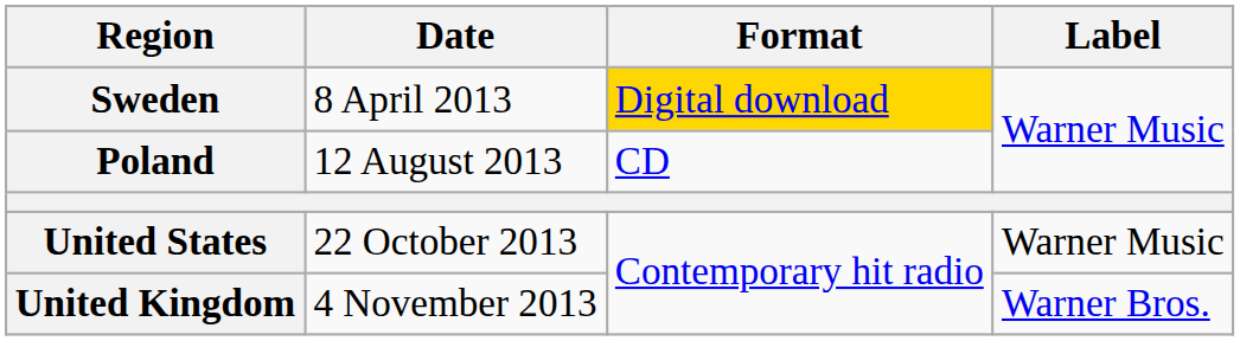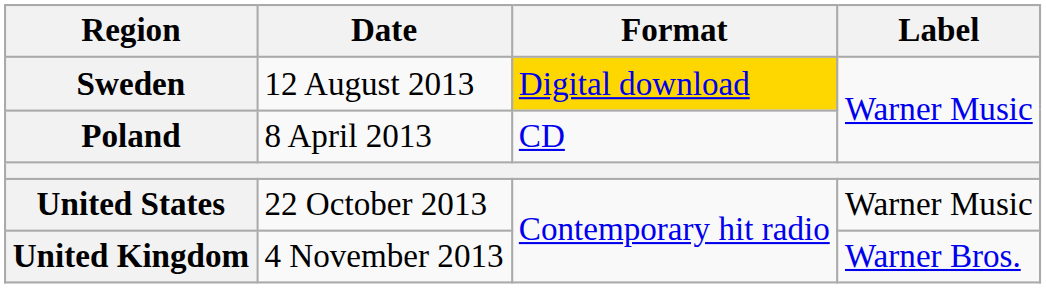Sweden | Date: 8 April 2013 -> 12 August 2013
Poland | Date: 12 August 2013 -> 8 April 2013
